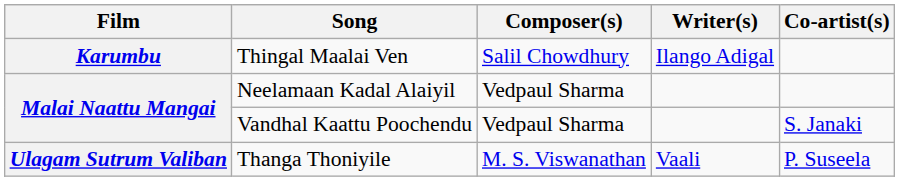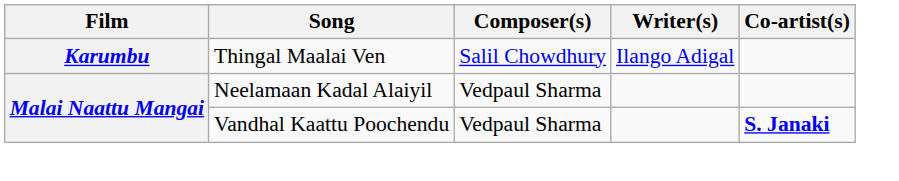Vandhal Kaattu Poochendu | Co-artist(s): normal -> bold
- row: Ulagam Sutrum Valiban | Thanga Thoniyile | M. S. Viswanathan | Vaali | P. Suseela
